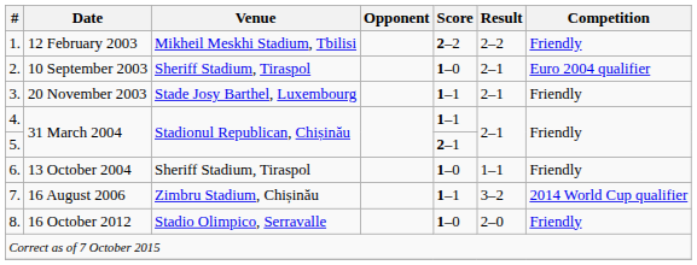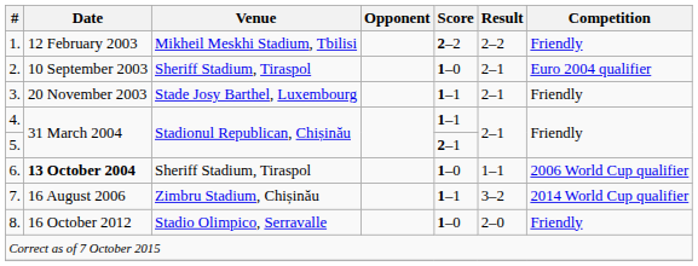6. | Date: normal -> bold
6. | Competition: Friendly -> 2006 World Cup qualifier
